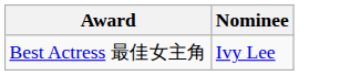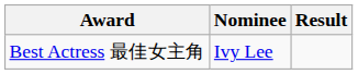+ column: Result
